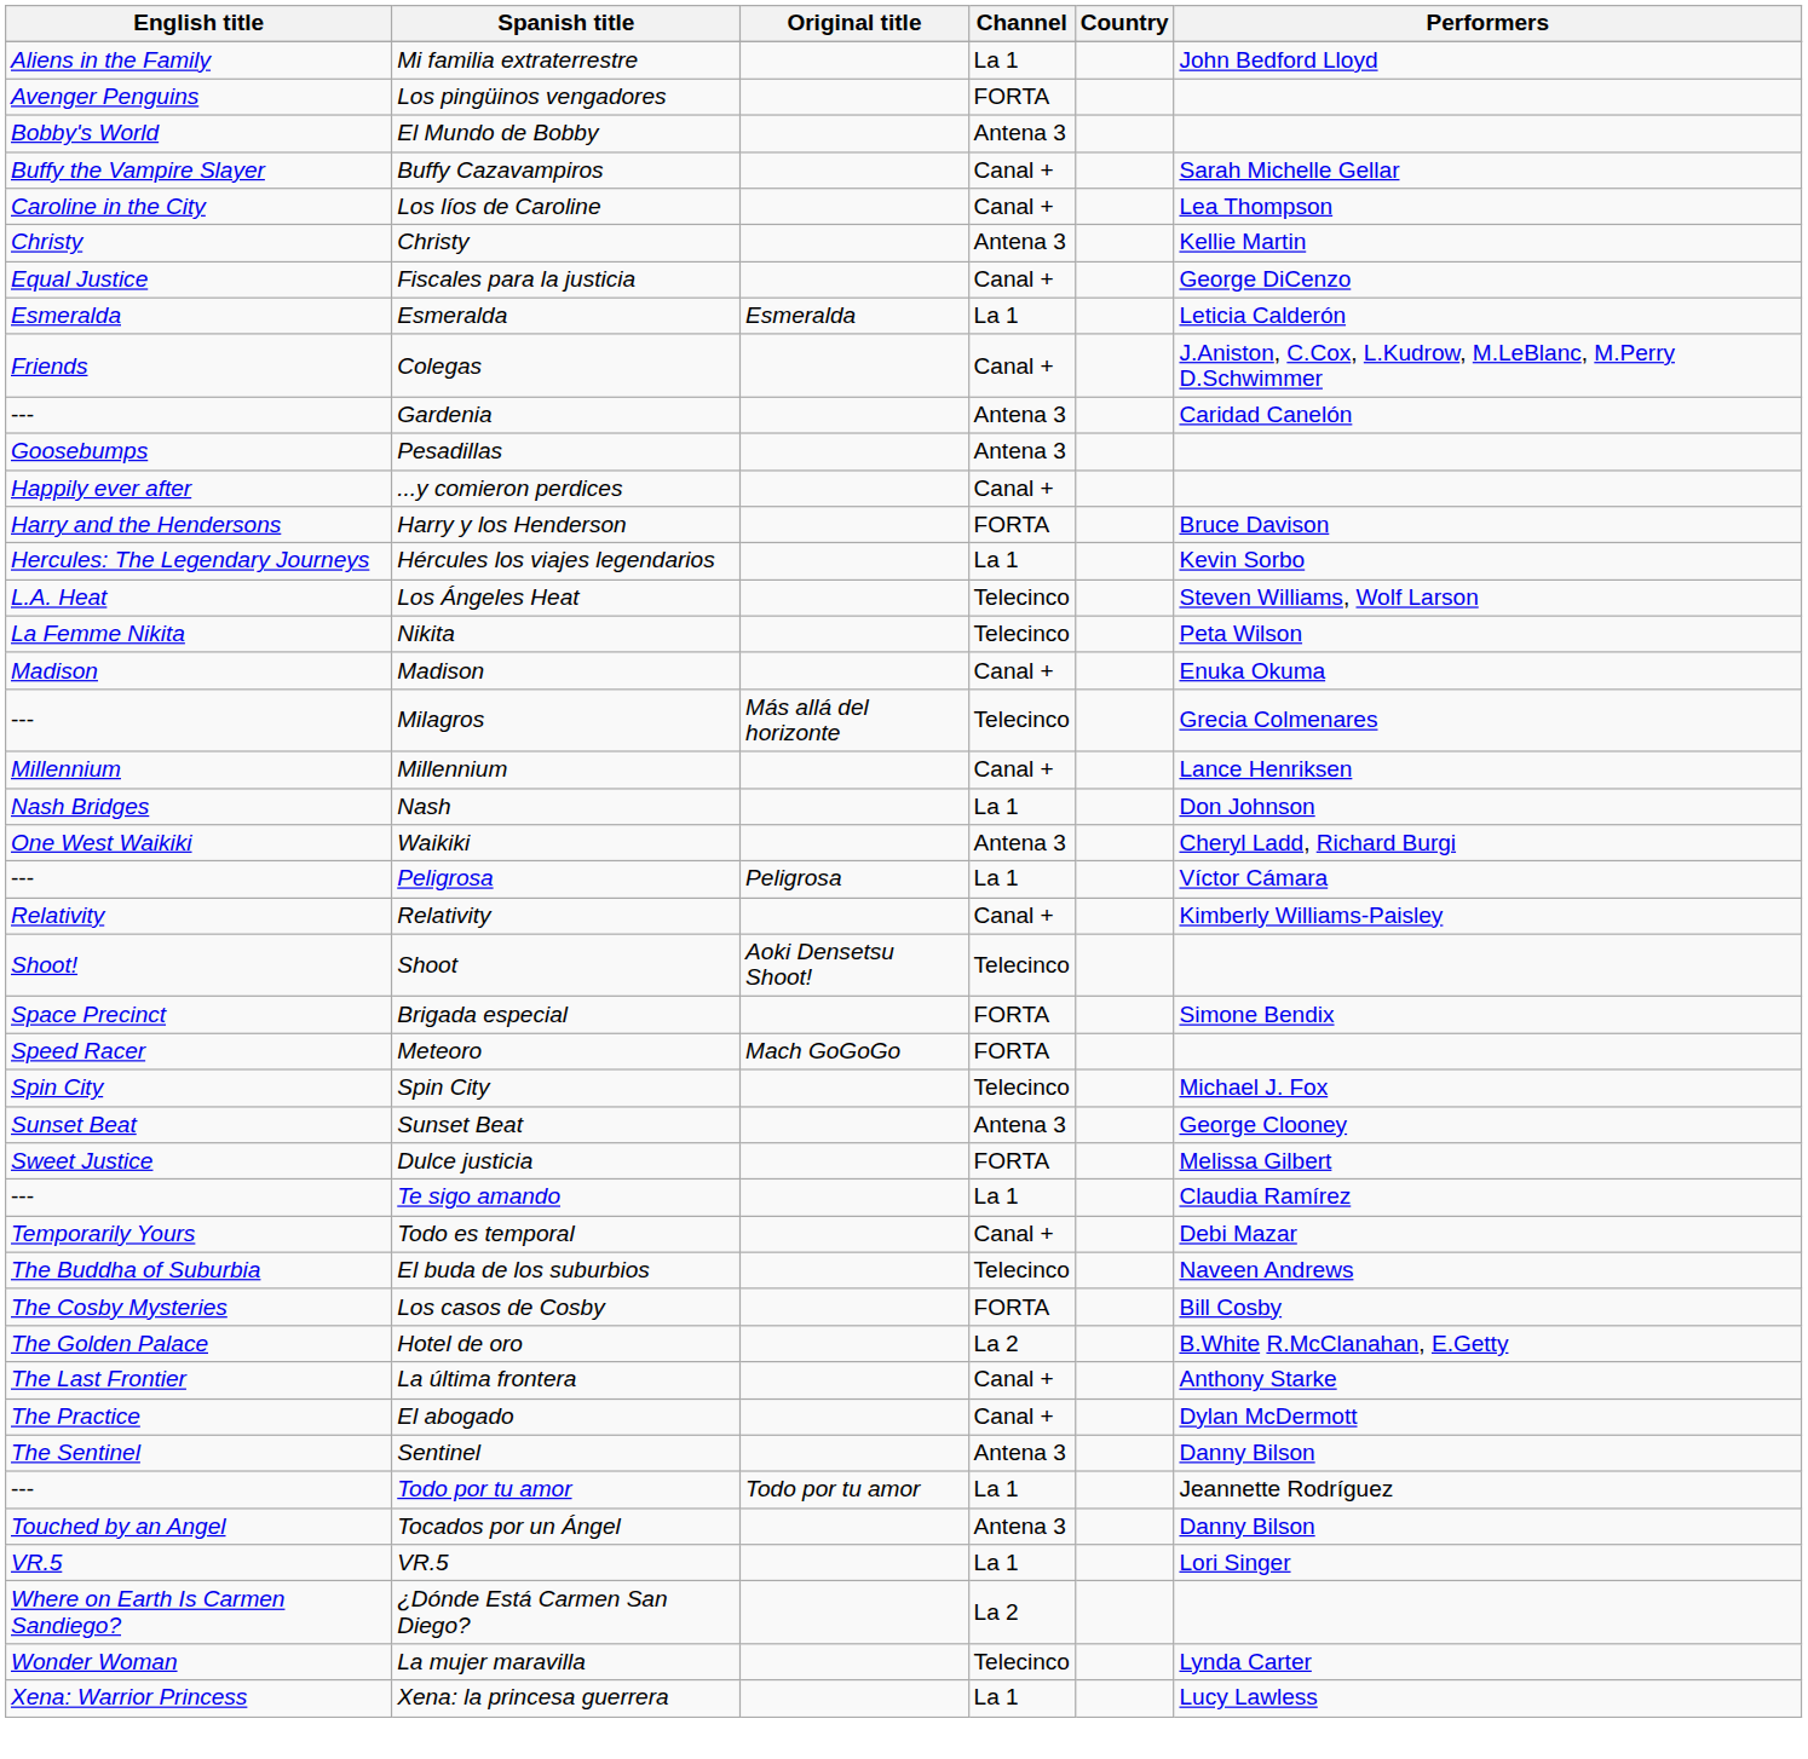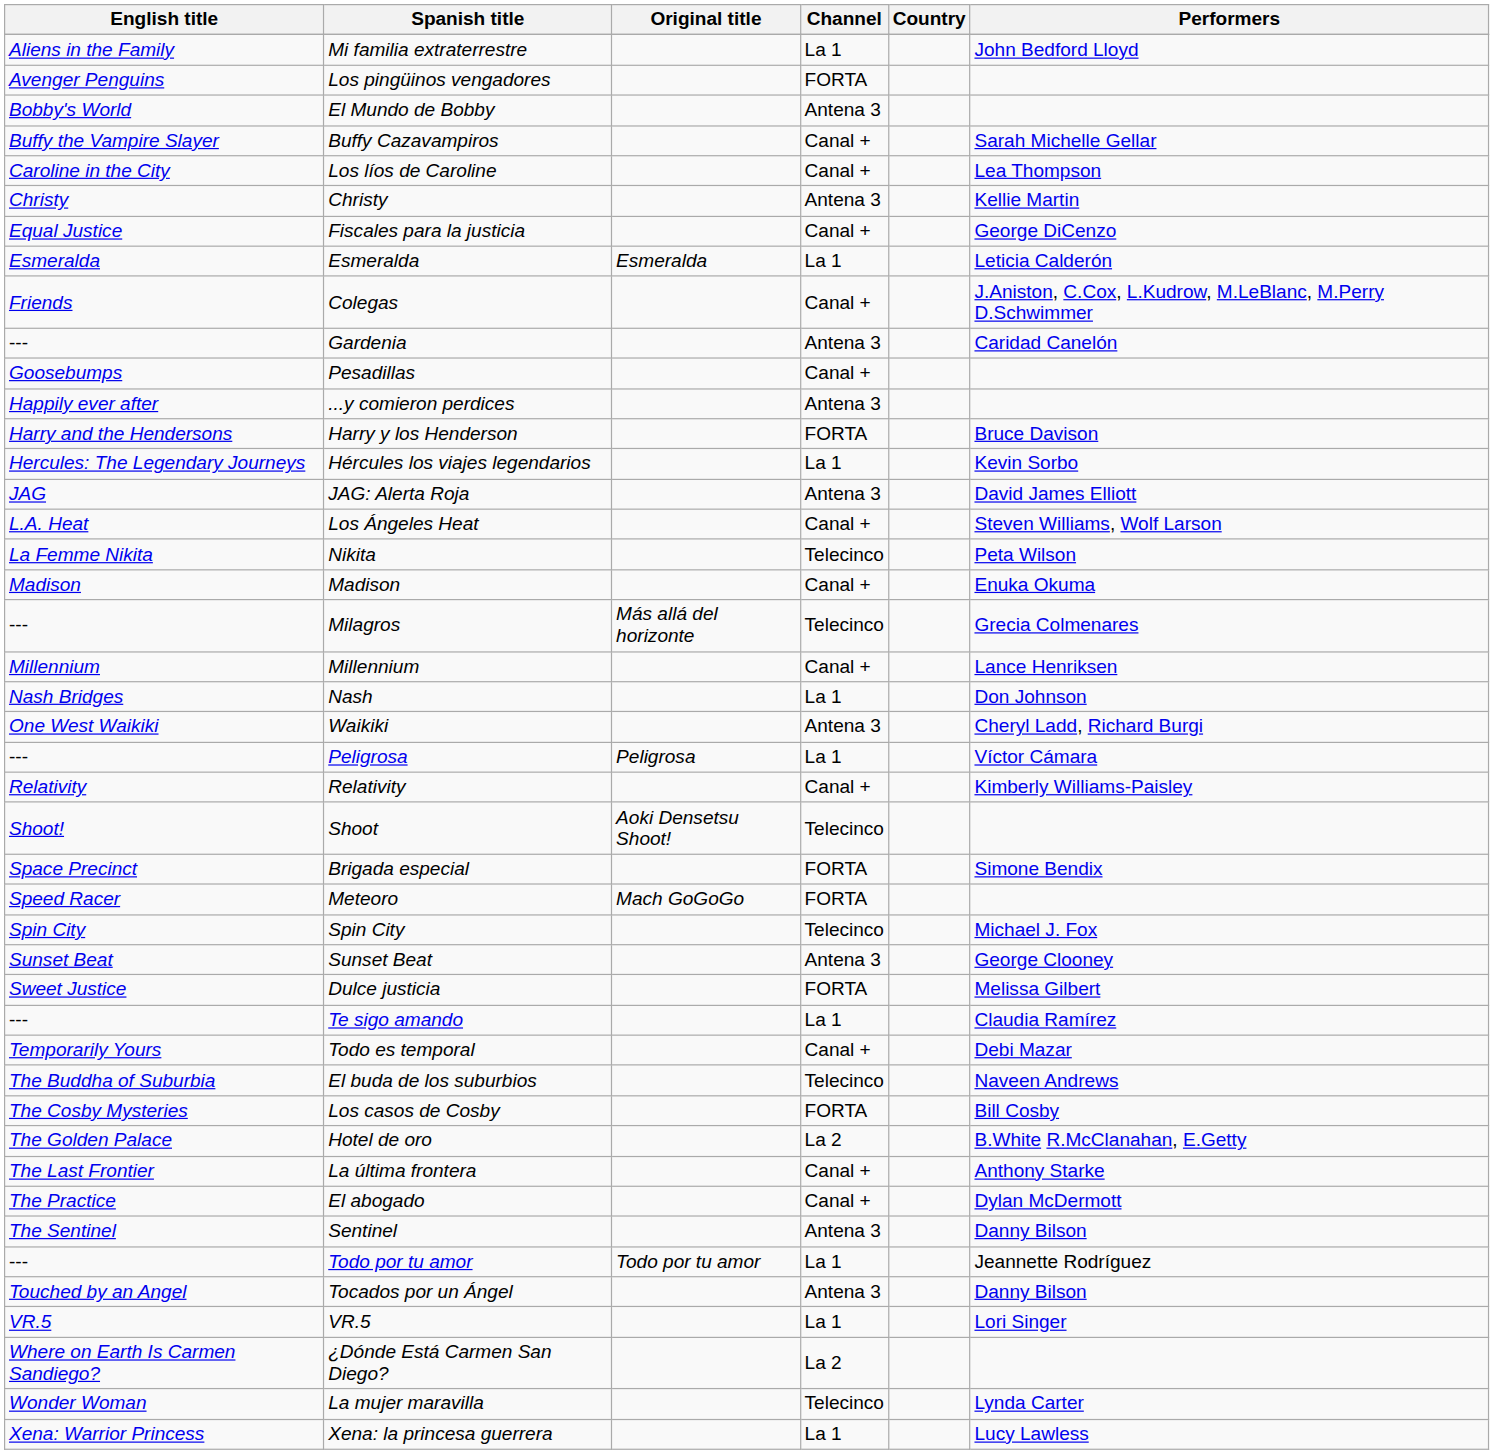Pesadillas | Channel: Antena 3 -> Canal +
...y comieron perdices | Channel: Canal + -> Antena 3
+ row: JAG | JAG: Alerta Roja | Antena 3 | David James Elliott
Los Ángeles Heat | Channel: Telecinco -> Canal +
